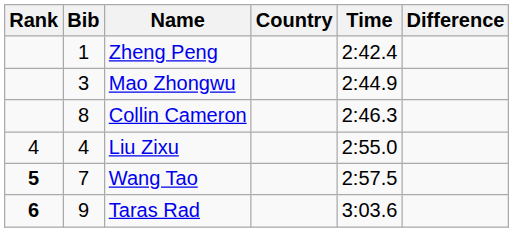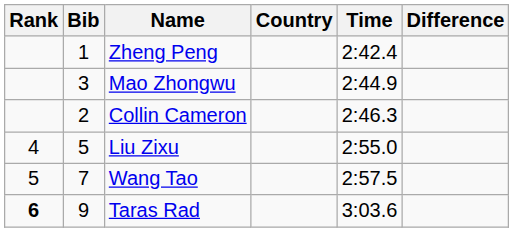Collin Cameron | Bib: 8 -> 2
Liu Zixu | Bib: 4 -> 5
Wang Tao | Rank: bold -> normal
